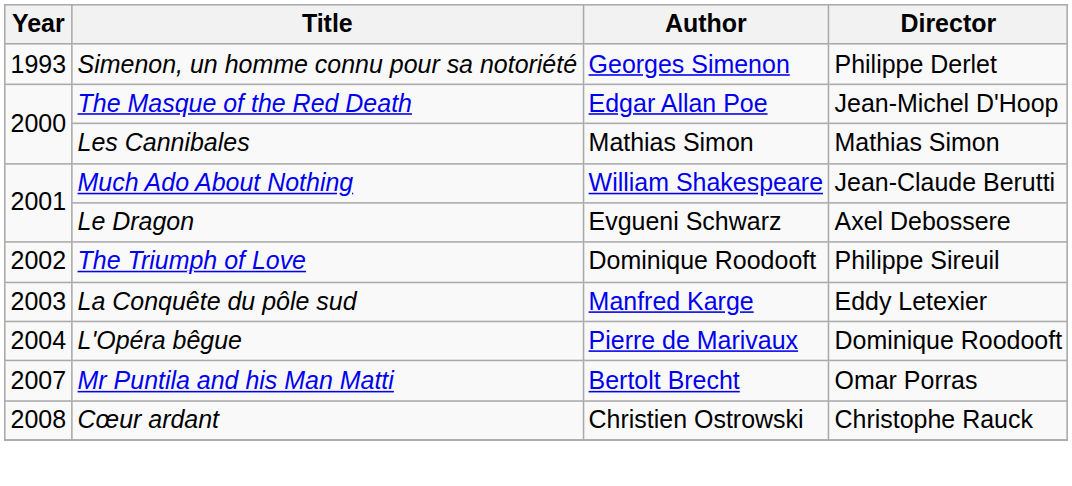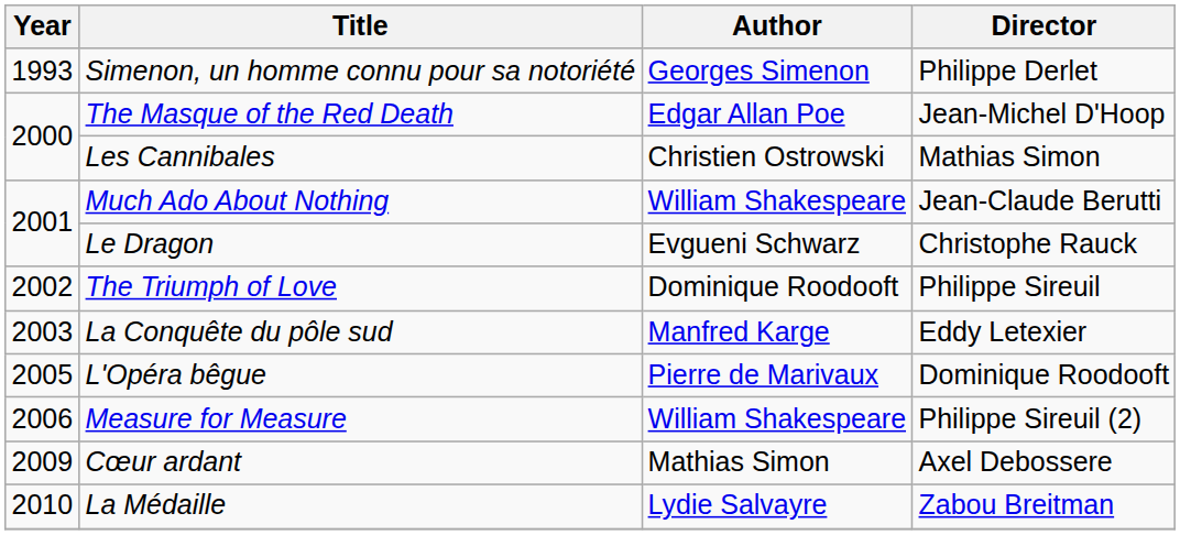Les Cannibales | Author: Mathias Simon -> Christien Ostrowski
Le Dragon | Director: Axel Debossere -> Christophe Rauck
L'Opéra bêgue | Year: 2004 -> 2005
+ row: 2006 | Measure for Measure | William Shakespeare | Philippe Sireuil (2)
- row: 2007 | Mr Puntila and his Man Matti | Bertolt Brecht | Omar Porras
Cœur ardant | Year: 2008 -> 2009
Cœur ardant | Author: Christien Ostrowski -> Mathias Simon
Cœur ardant | Director: Christophe Rauck -> Axel Debossere
+ row: 2010 | La Médaille | Lydie Salvayre | Zabou Breitman
